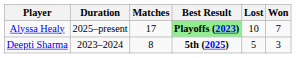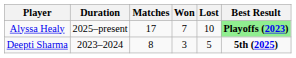columns swapped: Won <-> Best Result
